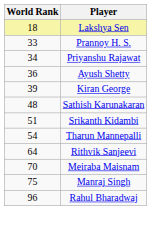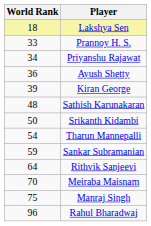Srikanth Kidambi | World Rank: 51 -> 50
+ row: 59 | Sankar Subramanian
